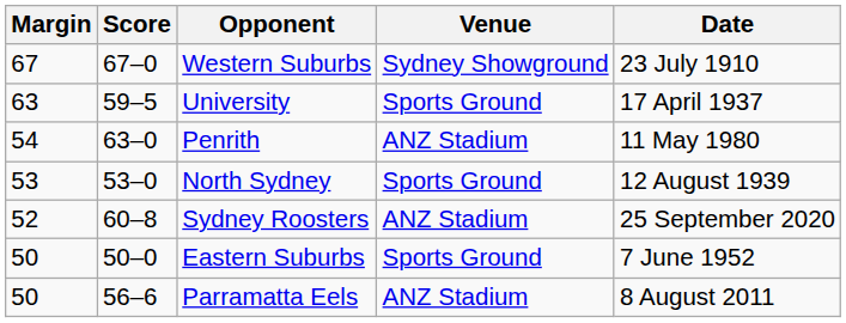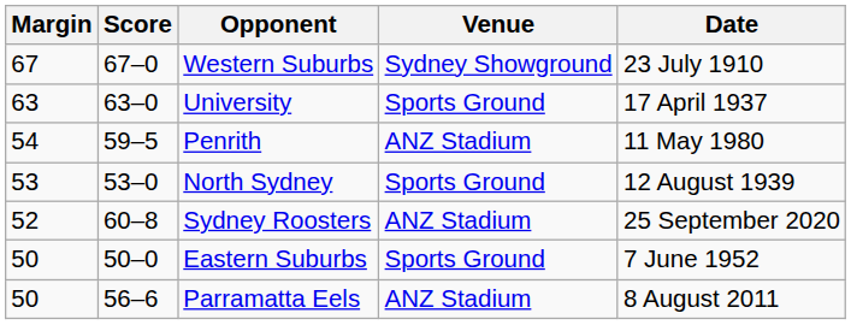University | Score: 59–5 -> 63–0
Penrith | Score: 63–0 -> 59–5
